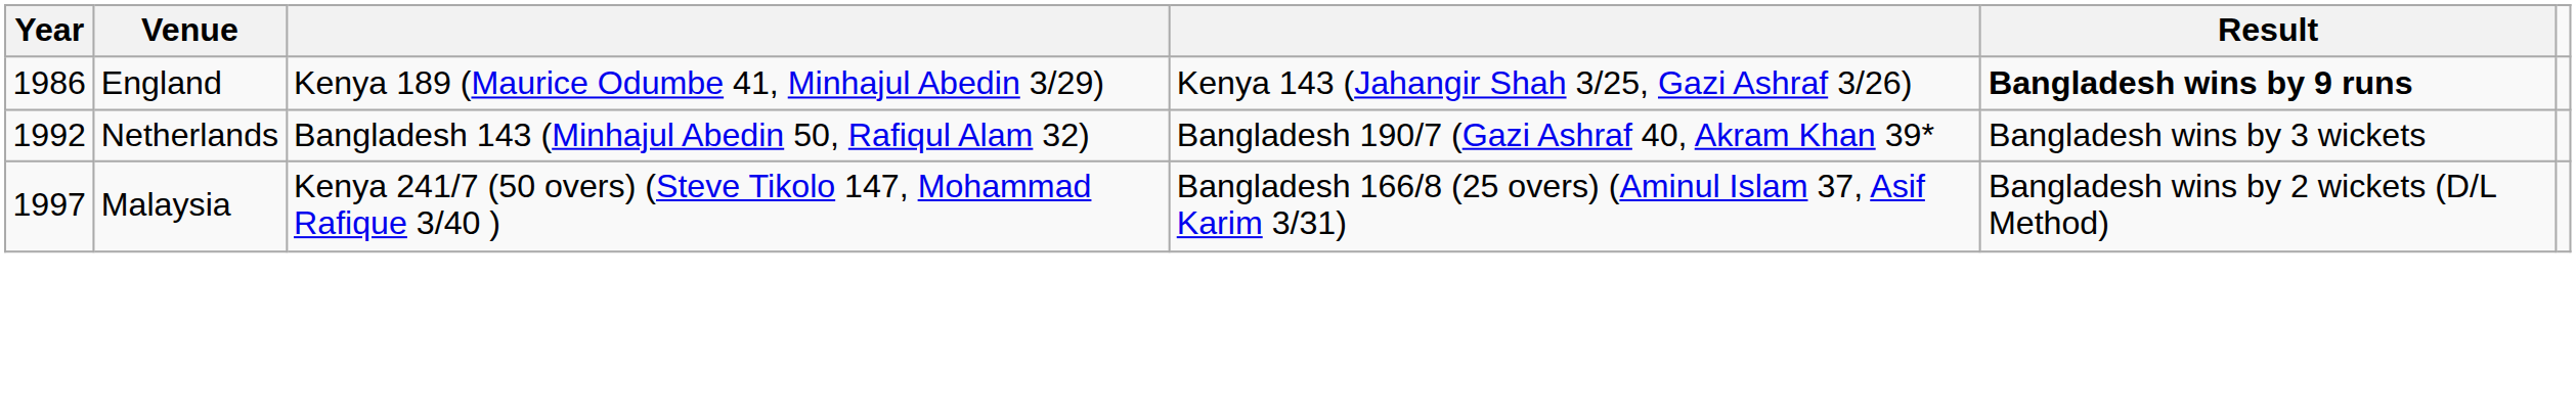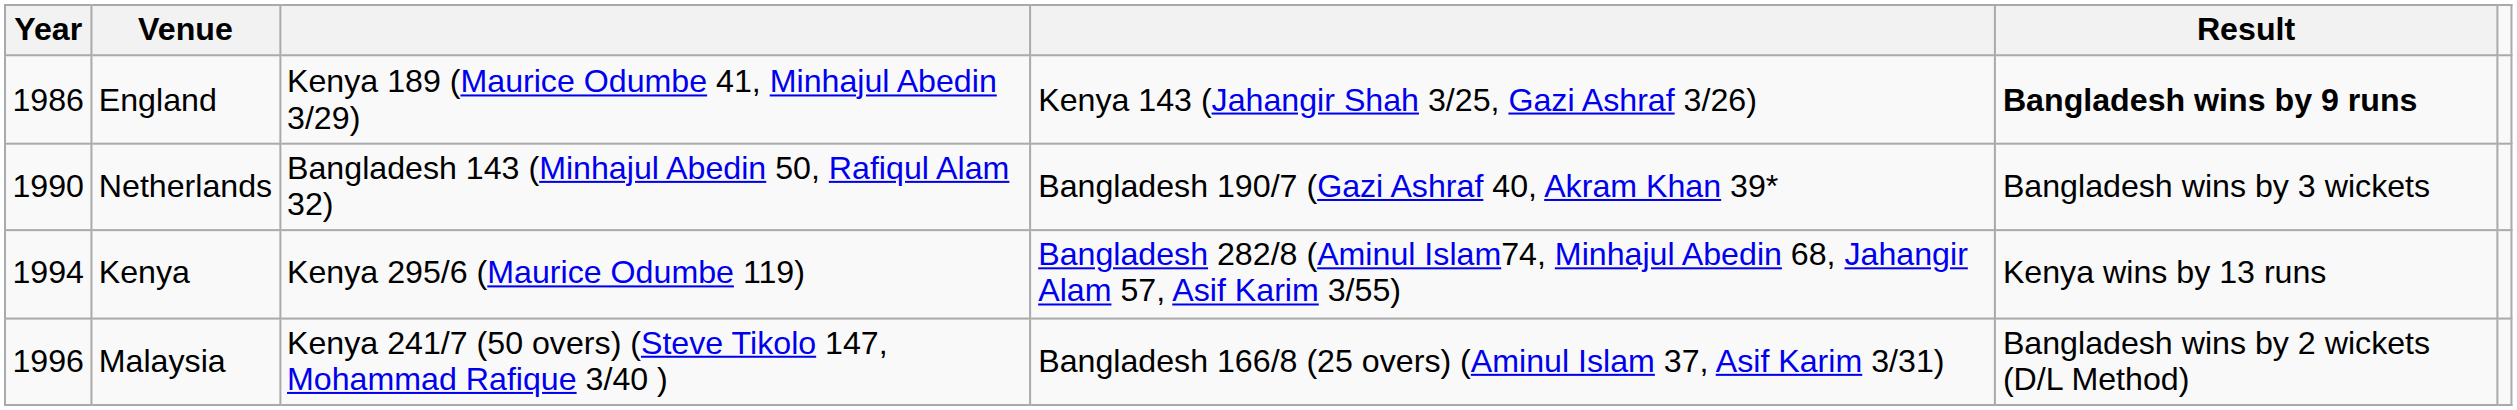Netherlands | Year: 1992 -> 1990
+ row: 1994 | Kenya | Kenya 295/6 (Maurice Odumbe 119) | Bangladesh 282/8 (Aminul Islam74, Minhajul Abedin 68, Jahangir Alam 57, Asif Karim 3/55) | Kenya wins by 13 runs
Malaysia | Year: 1997 -> 1996
